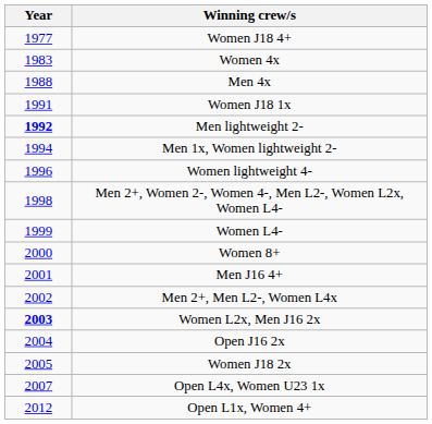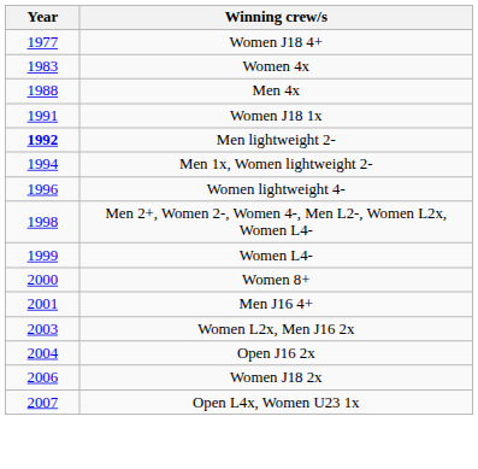- row: 2002 | Men 2+, Men L2-, Women L4x
Women L2x, Men J16 2x | Year: bold -> normal
Women J18 2x | Year: 2005 -> 2006
- row: 2012 | Open L1x, Women 4+
